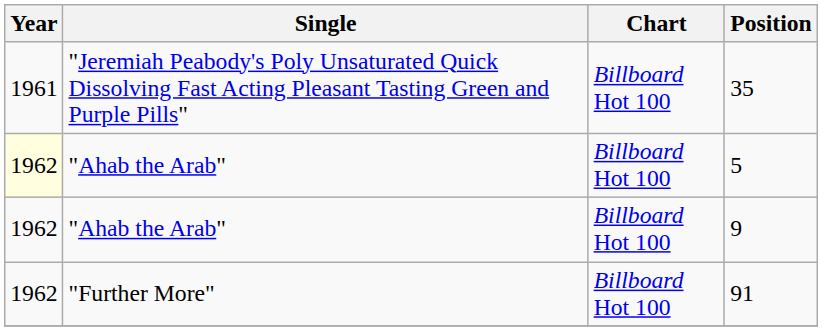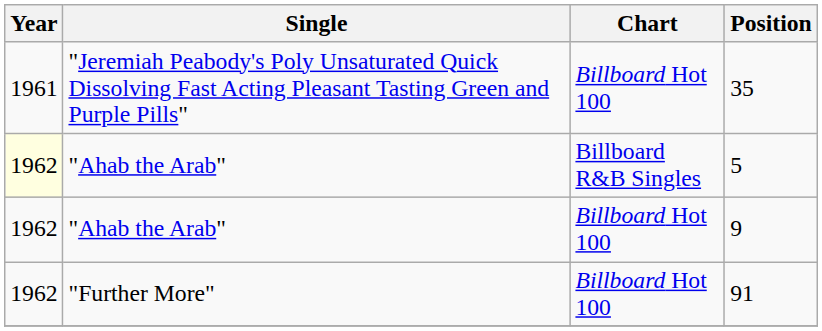5 | Chart: Billboard Hot 100 -> Billboard R&B Singles
